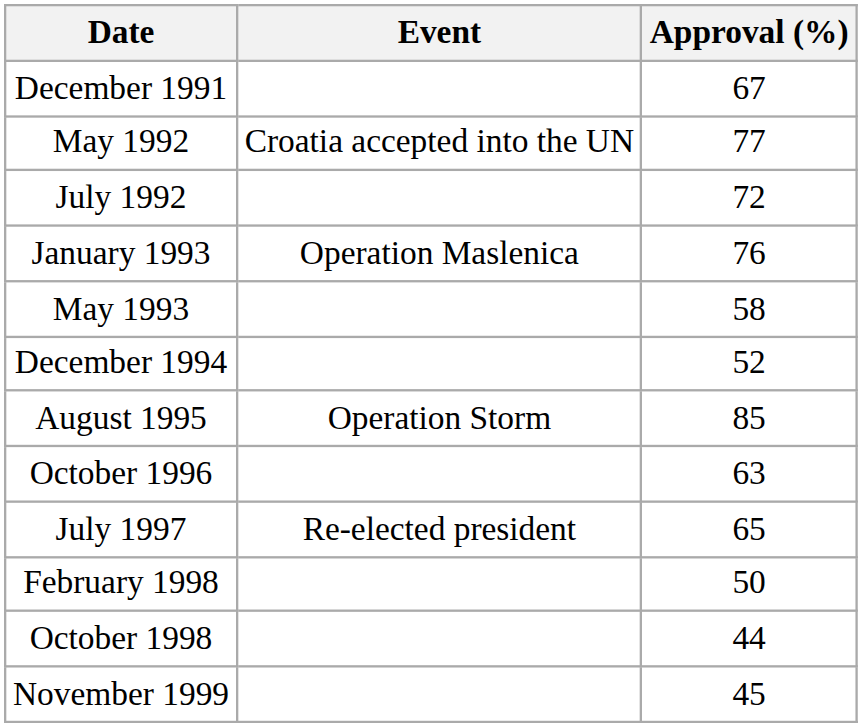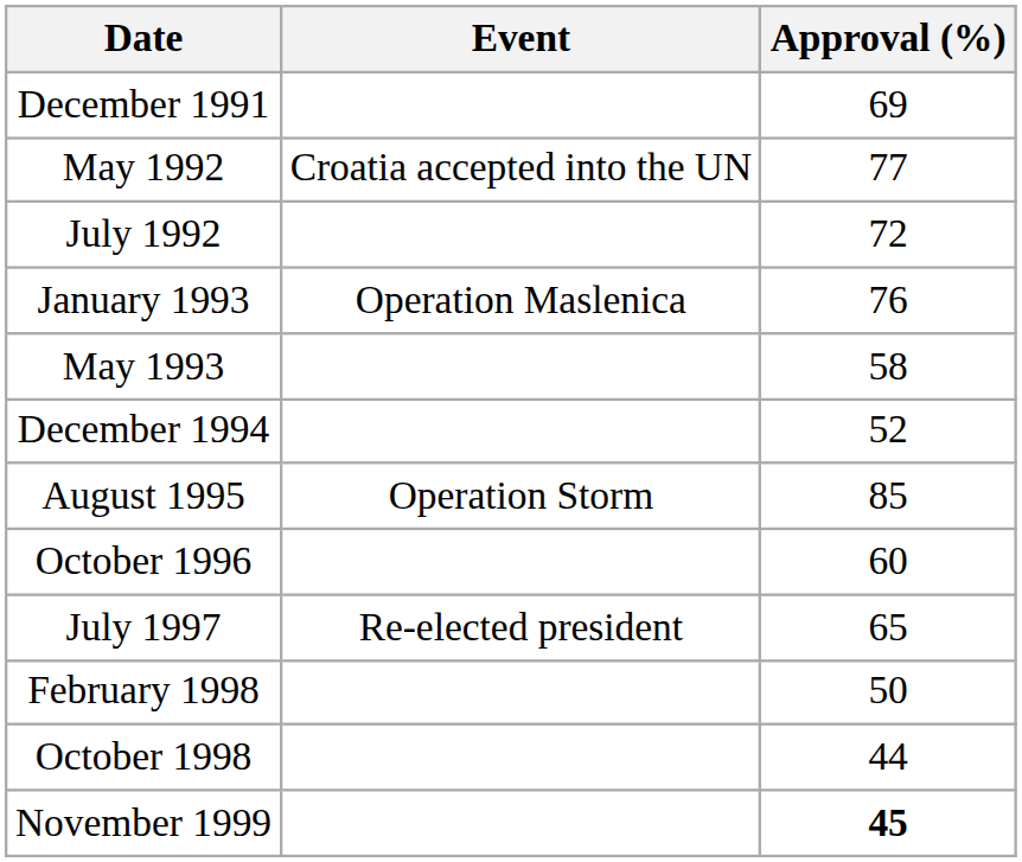December 1991 | Approval (%): 67 -> 69
October 1996 | Approval (%): 63 -> 60
November 1999 | Approval (%): normal -> bold
